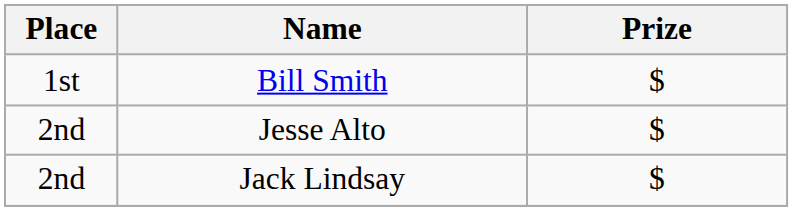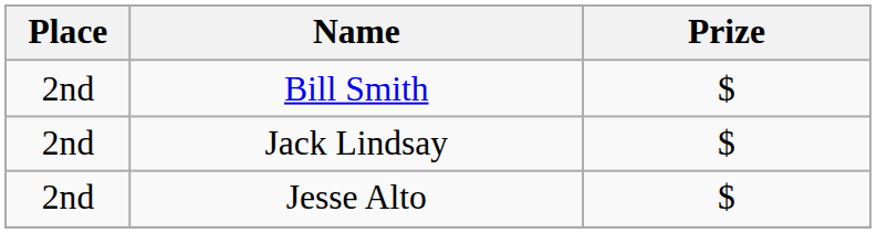Bill Smith | Place: 1st -> 2nd
rows swapped: Jesse Alto <-> Jack Lindsay
